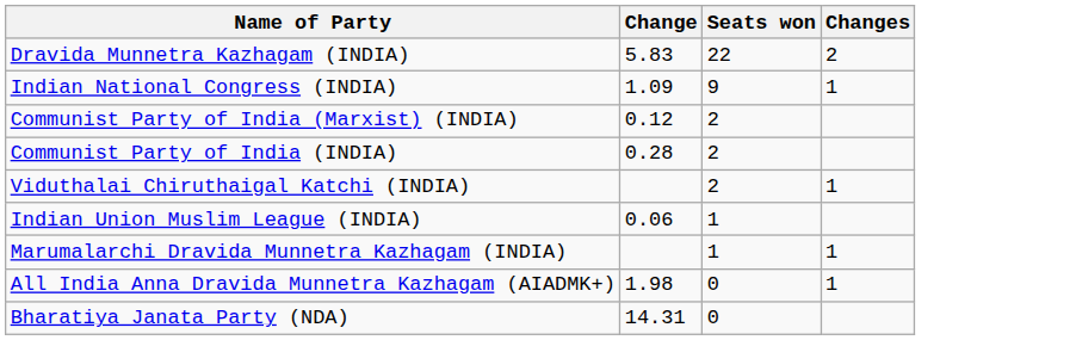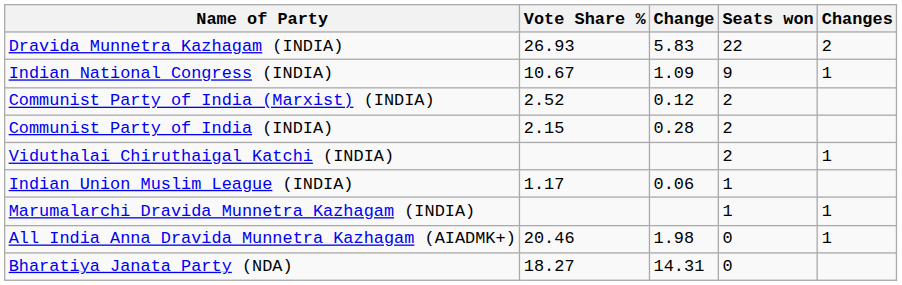+ column: Vote Share % | 26.93 | 10.67 | 2.52 | 2.15 | 1.17 | 20.46 | 18.27
